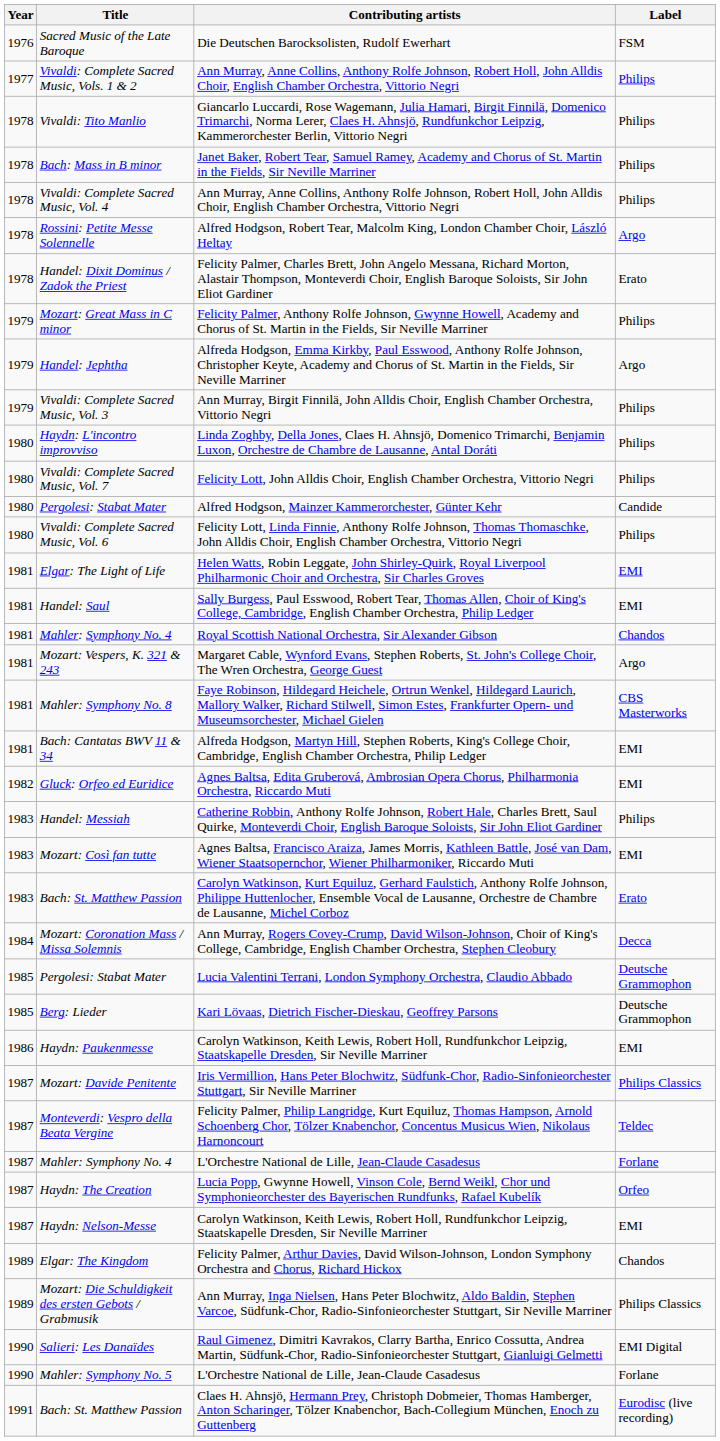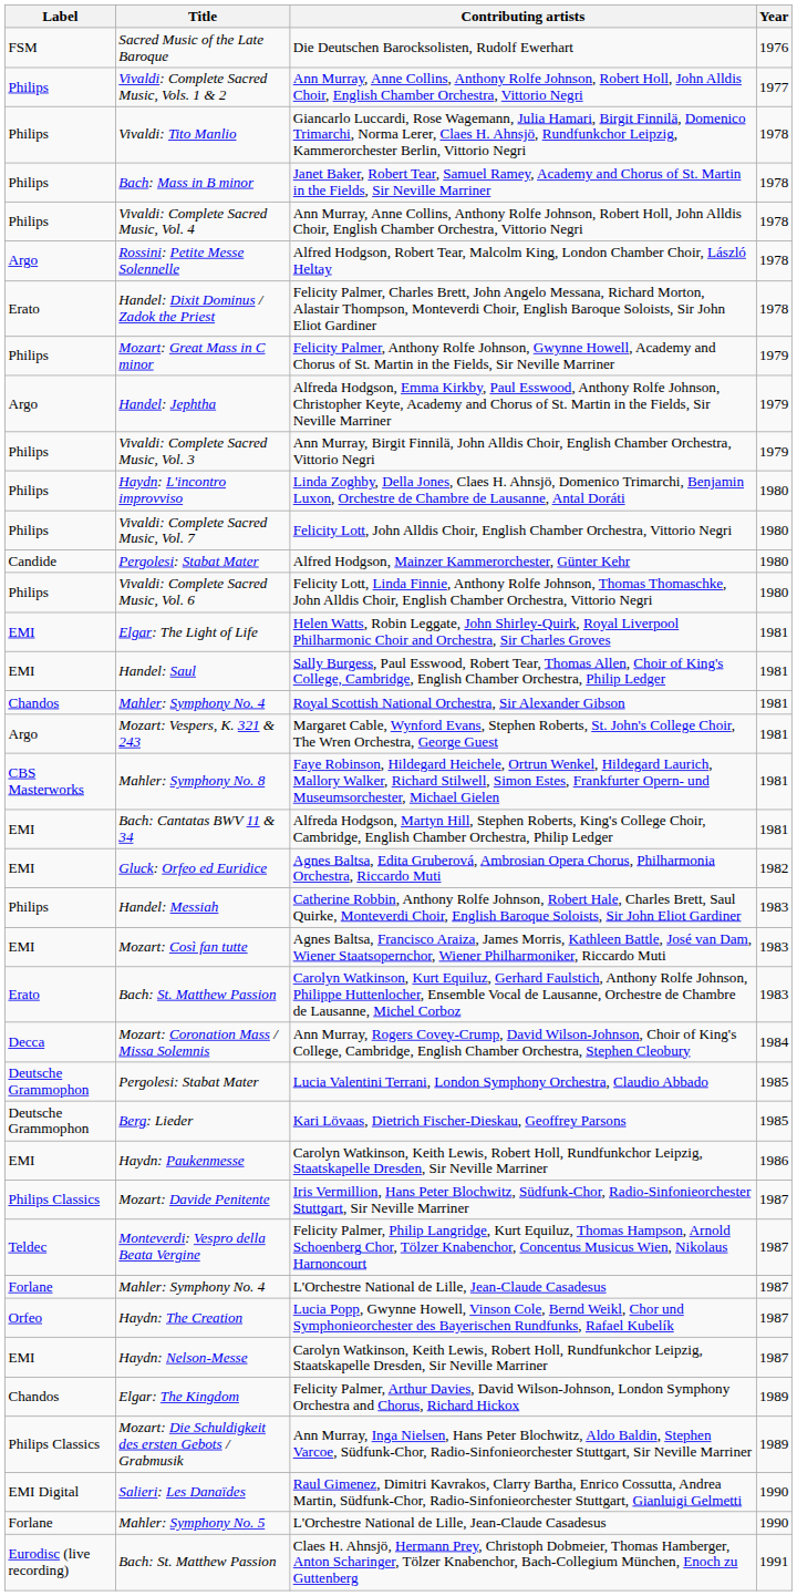columns swapped: Year <-> Label
